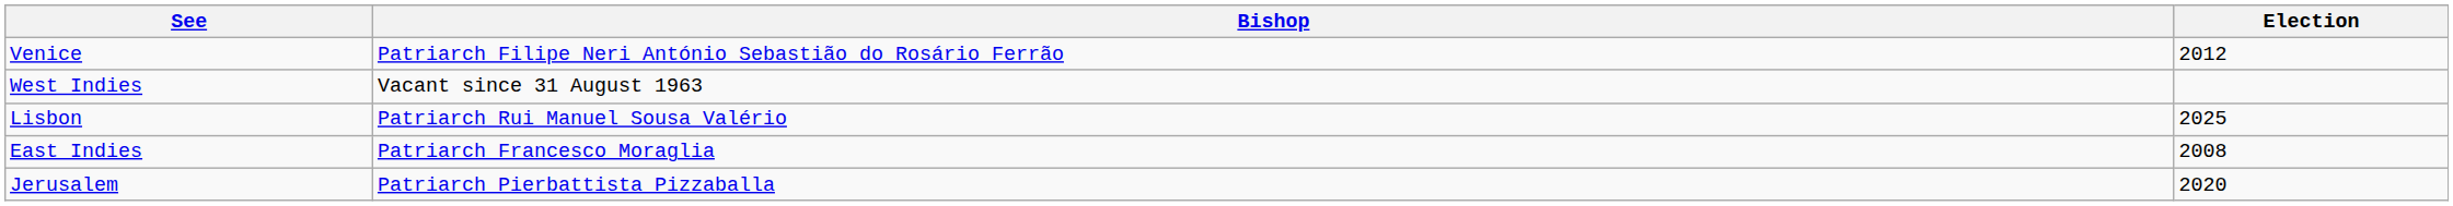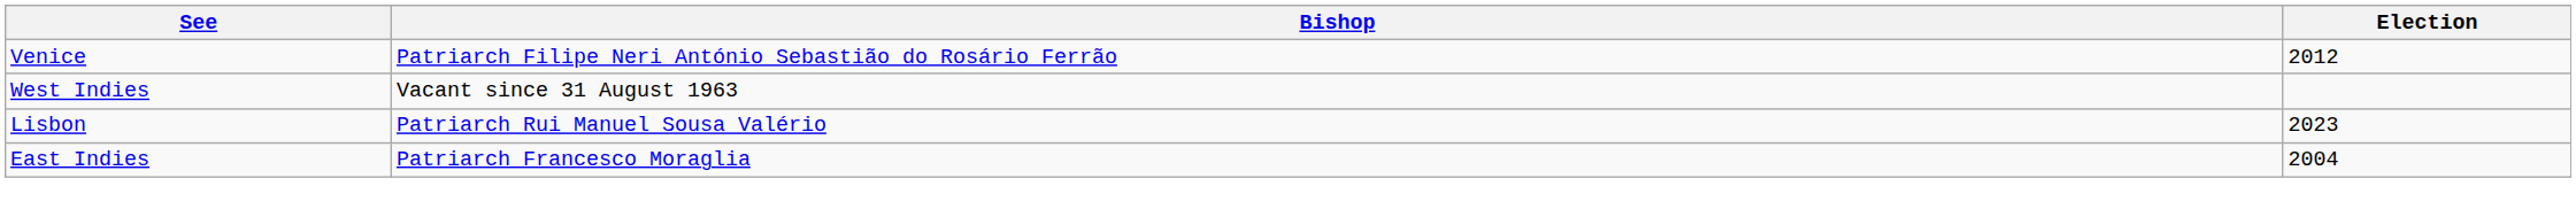Lisbon | Election: 2025 -> 2023
East Indies | Election: 2008 -> 2004
- row: Jerusalem | Patriarch Pierbattista Pizzaballa | 2020
